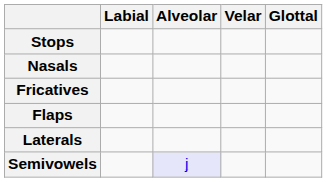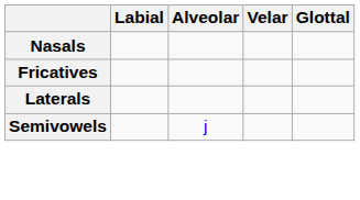- row: Stops
- row: Flaps
Semivowels | Alveolar: lavender background -> no background
